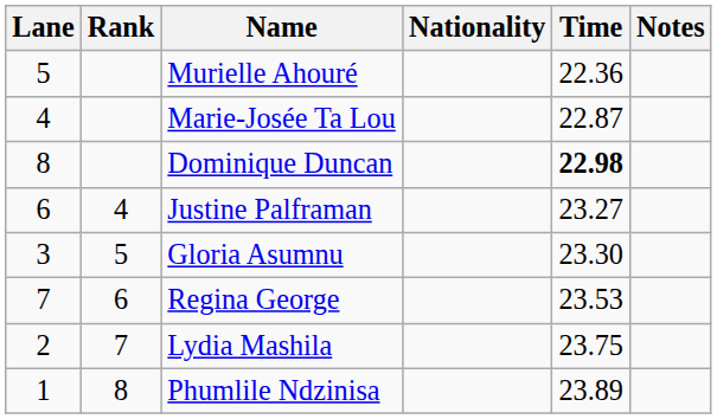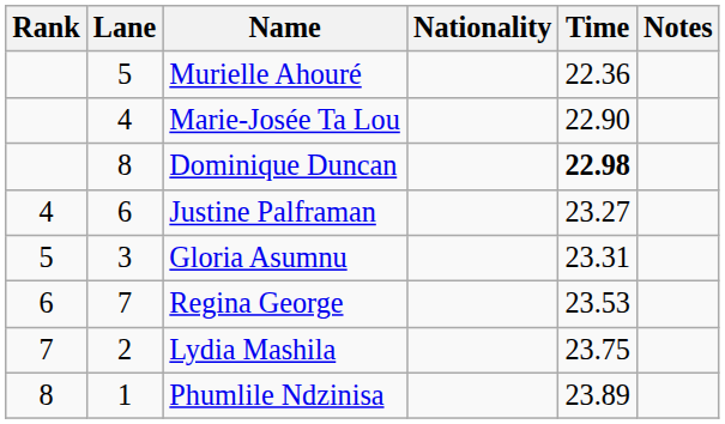columns swapped: Rank <-> Lane
Marie-Josée Ta Lou | Time: 22.87 -> 22.90
Gloria Asumnu | Time: 23.30 -> 23.31
